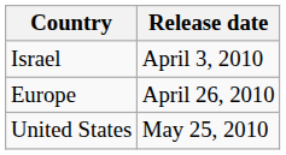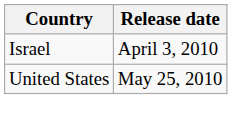- row: Europe | April 26, 2010
